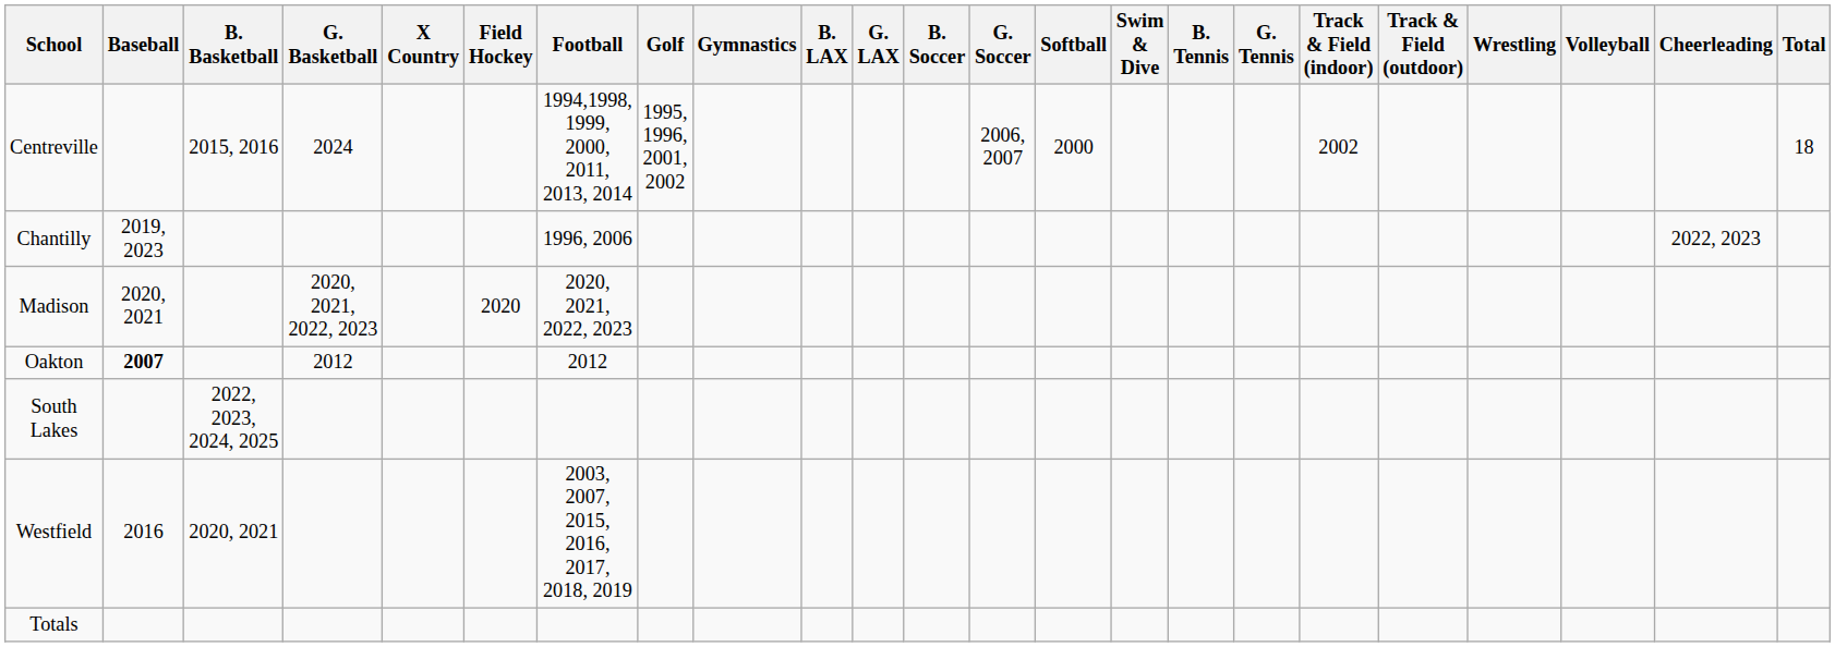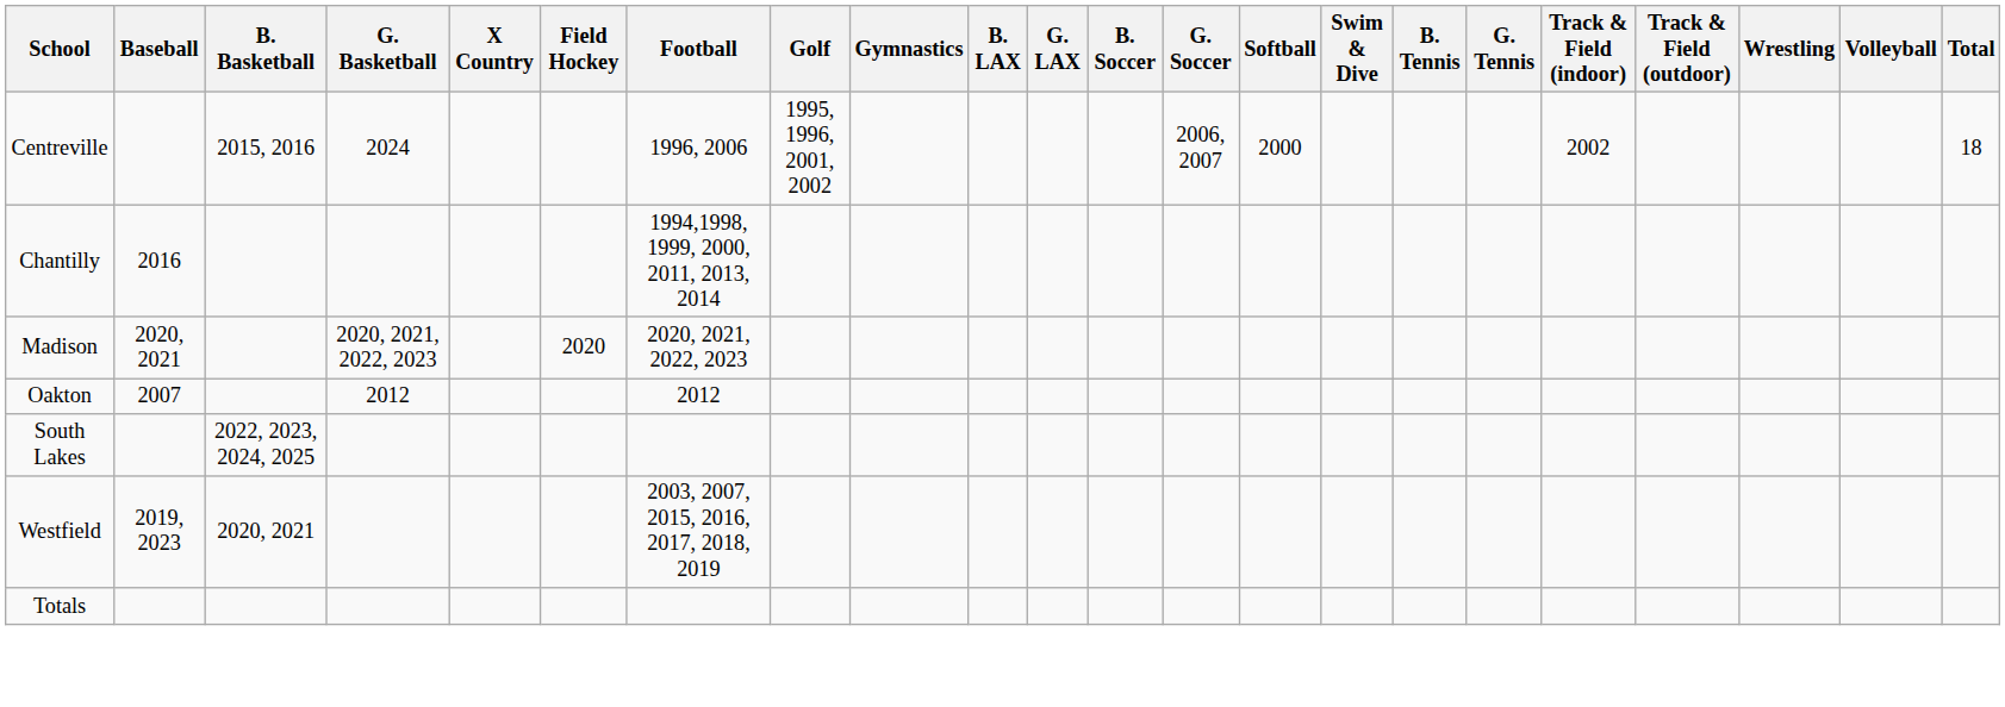- column: Cheerleading | 2022, 2023
Centreville | Football: 1994,1998, 1999, 2000, 2011, 2013, 2014 -> 1996, 2006
Chantilly | Baseball: 2019, 2023 -> 2016
Chantilly | Football: 1996, 2006 -> 1994,1998, 1999, 2000, 2011, 2013, 2014
Oakton | Baseball: bold -> normal
Westfield | Baseball: 2016 -> 2019, 2023
